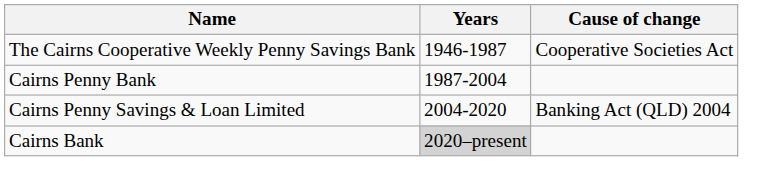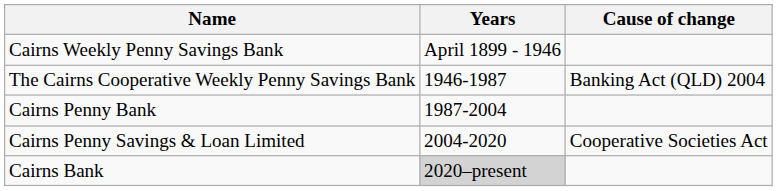+ row: Cairns Weekly Penny Savings Bank | April 1899 - 1946
The Cairns Cooperative Weekly Penny Savings Bank | Cause of change: Cooperative Societies Act -> Banking Act (QLD) 2004
Cairns Penny Savings & Loan Limited | Cause of change: Banking Act (QLD) 2004 -> Cooperative Societies Act
